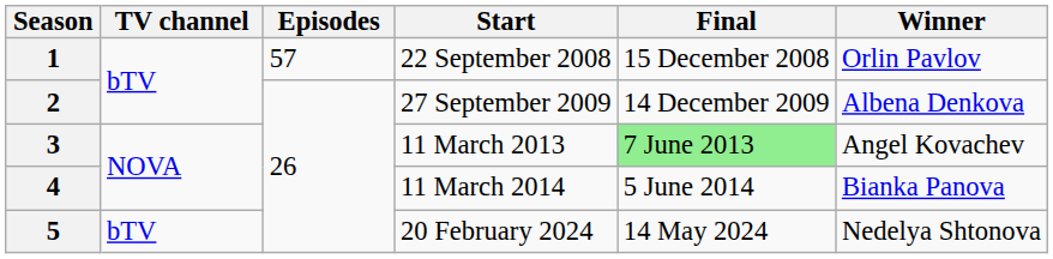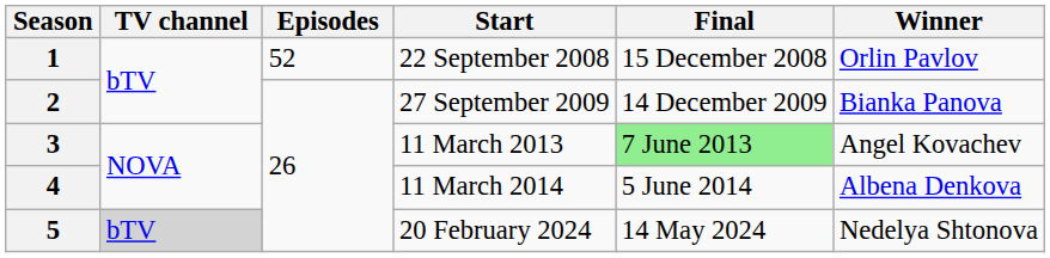1 | Episodes: 57 -> 52
2 | Winner: Albena Denkova -> Bianka Panova
4 | Winner: Bianka Panova -> Albena Denkova
5 | TV channel: no background -> lightgrey background
